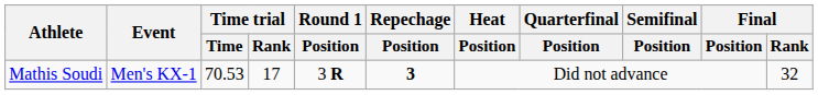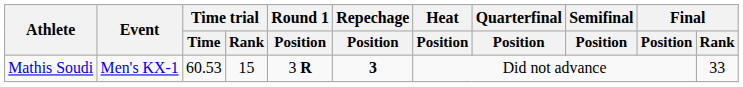Mathis Soudi | Time trial / Time: 70.53 -> 60.53
Mathis Soudi | Time trial / Rank: 17 -> 15
Mathis Soudi | Final / Rank: 32 -> 33
